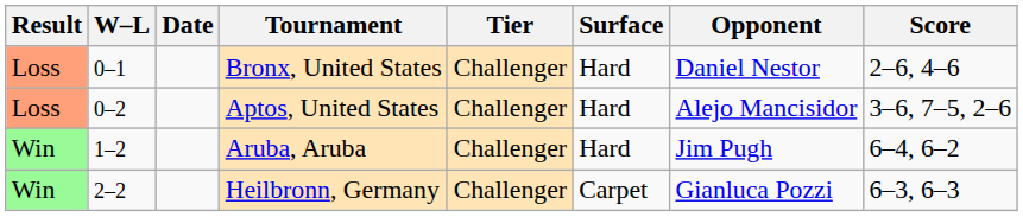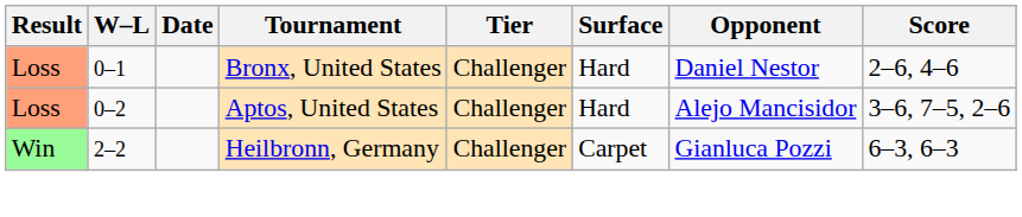- row: Win | 1–2 | Aruba, Aruba | Challenger | Hard | Jim Pugh | 6–4, 6–2
